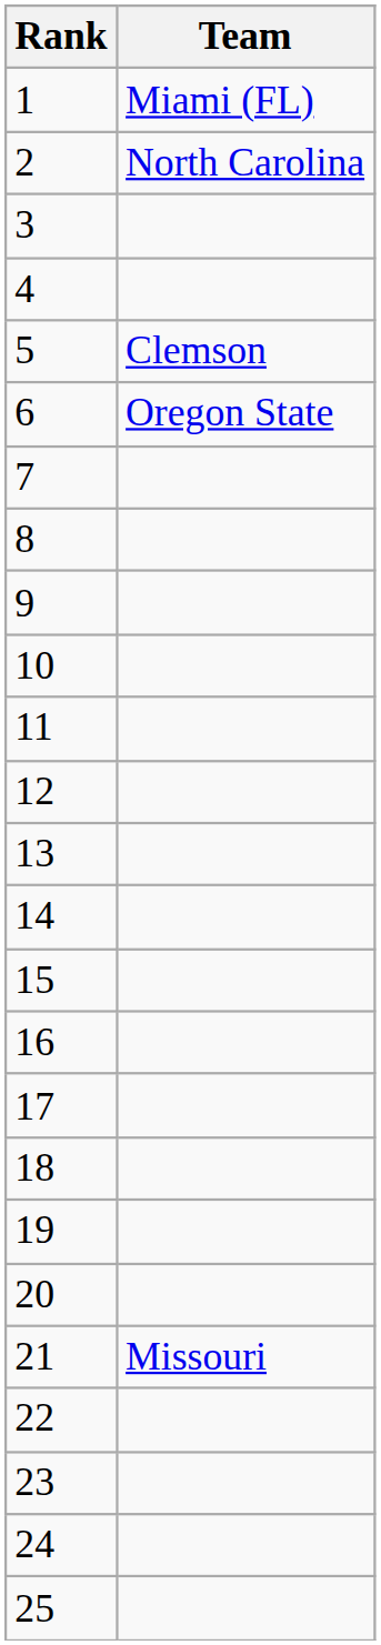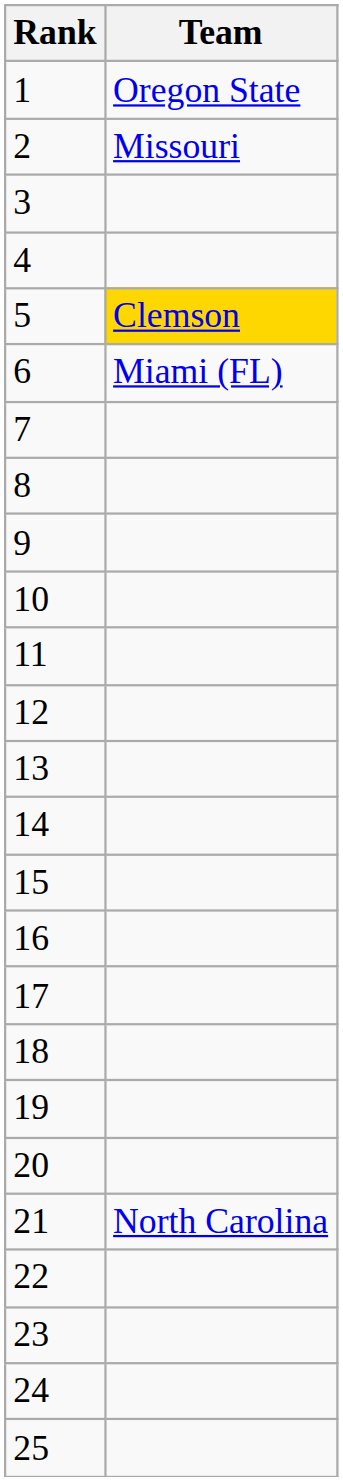1 | Team: Miami (FL) -> Oregon State
2 | Team: North Carolina -> Missouri
5 | Team: no background -> gold background
6 | Team: Oregon State -> Miami (FL)
21 | Team: Missouri -> North Carolina
